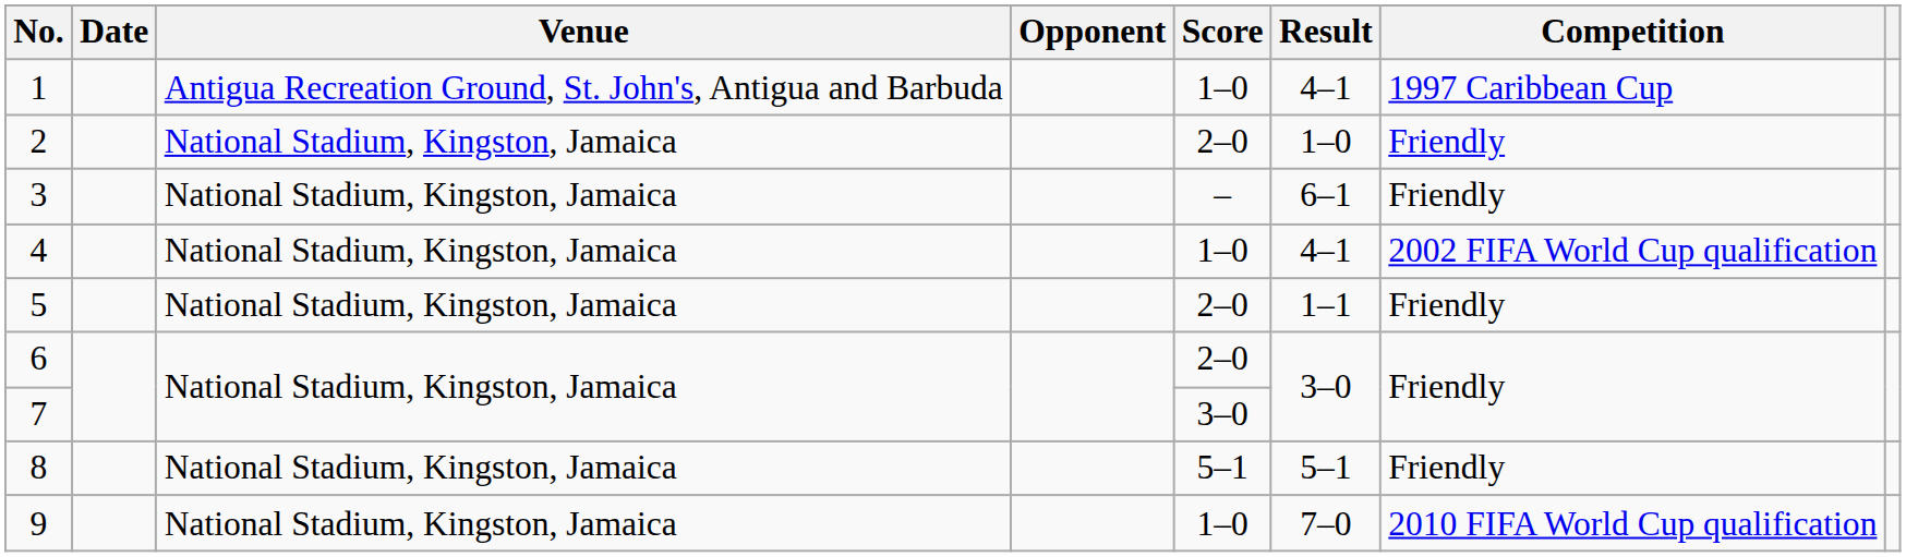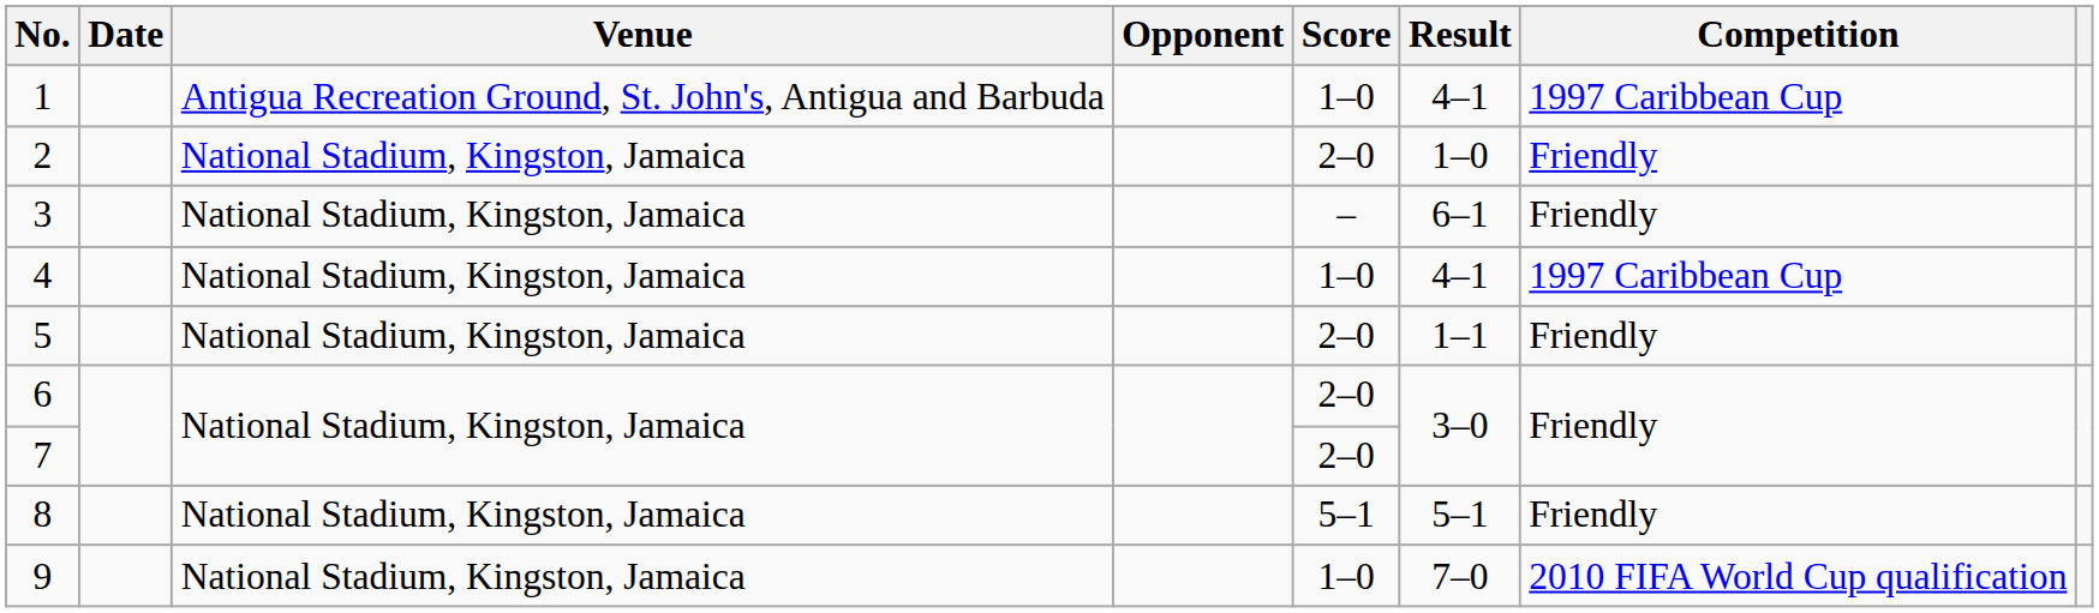4 | Competition: 2002 FIFA World Cup qualification -> 1997 Caribbean Cup
7 | Score: 3–0 -> 2–0
